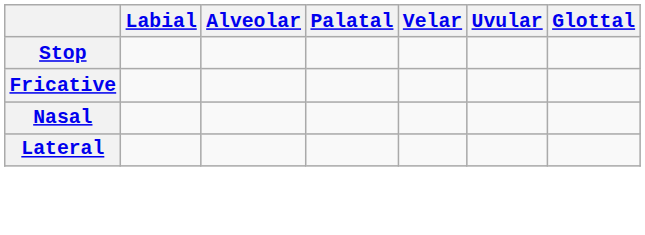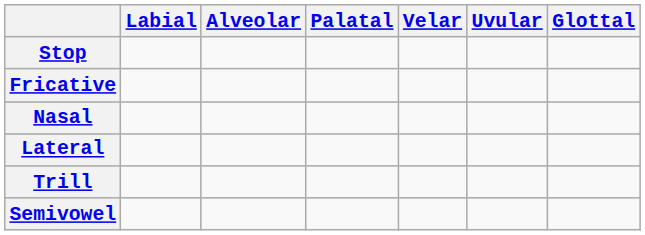+ row: Trill
+ row: Semivowel
